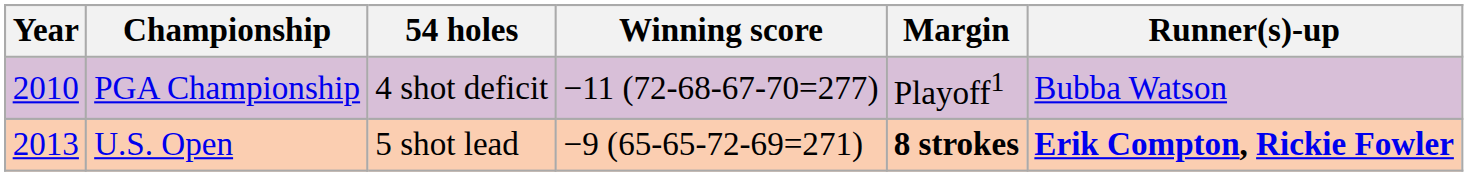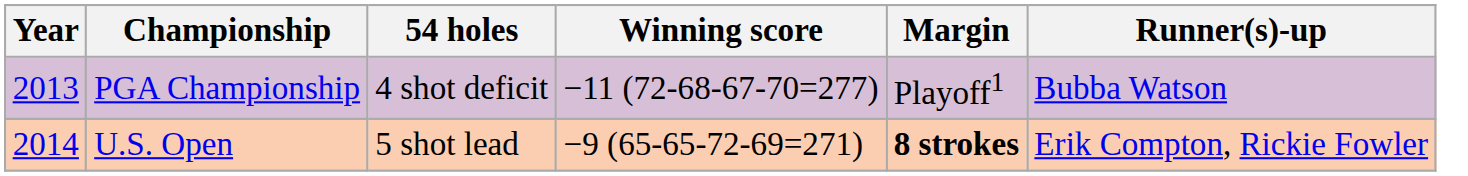PGA Championship | Year: 2010 -> 2013
U.S. Open | Year: 2013 -> 2014
U.S. Open | Runner(s)-up: bold -> normal
